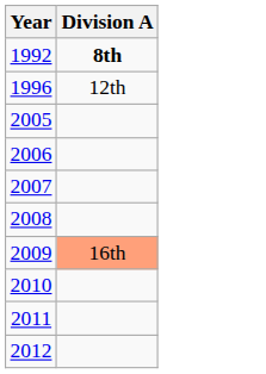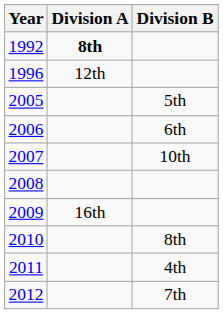+ column: Division B | 5th | 6th | 10th | 8th | 4th | 7th
2009 | Division A: lightsalmon background -> no background
